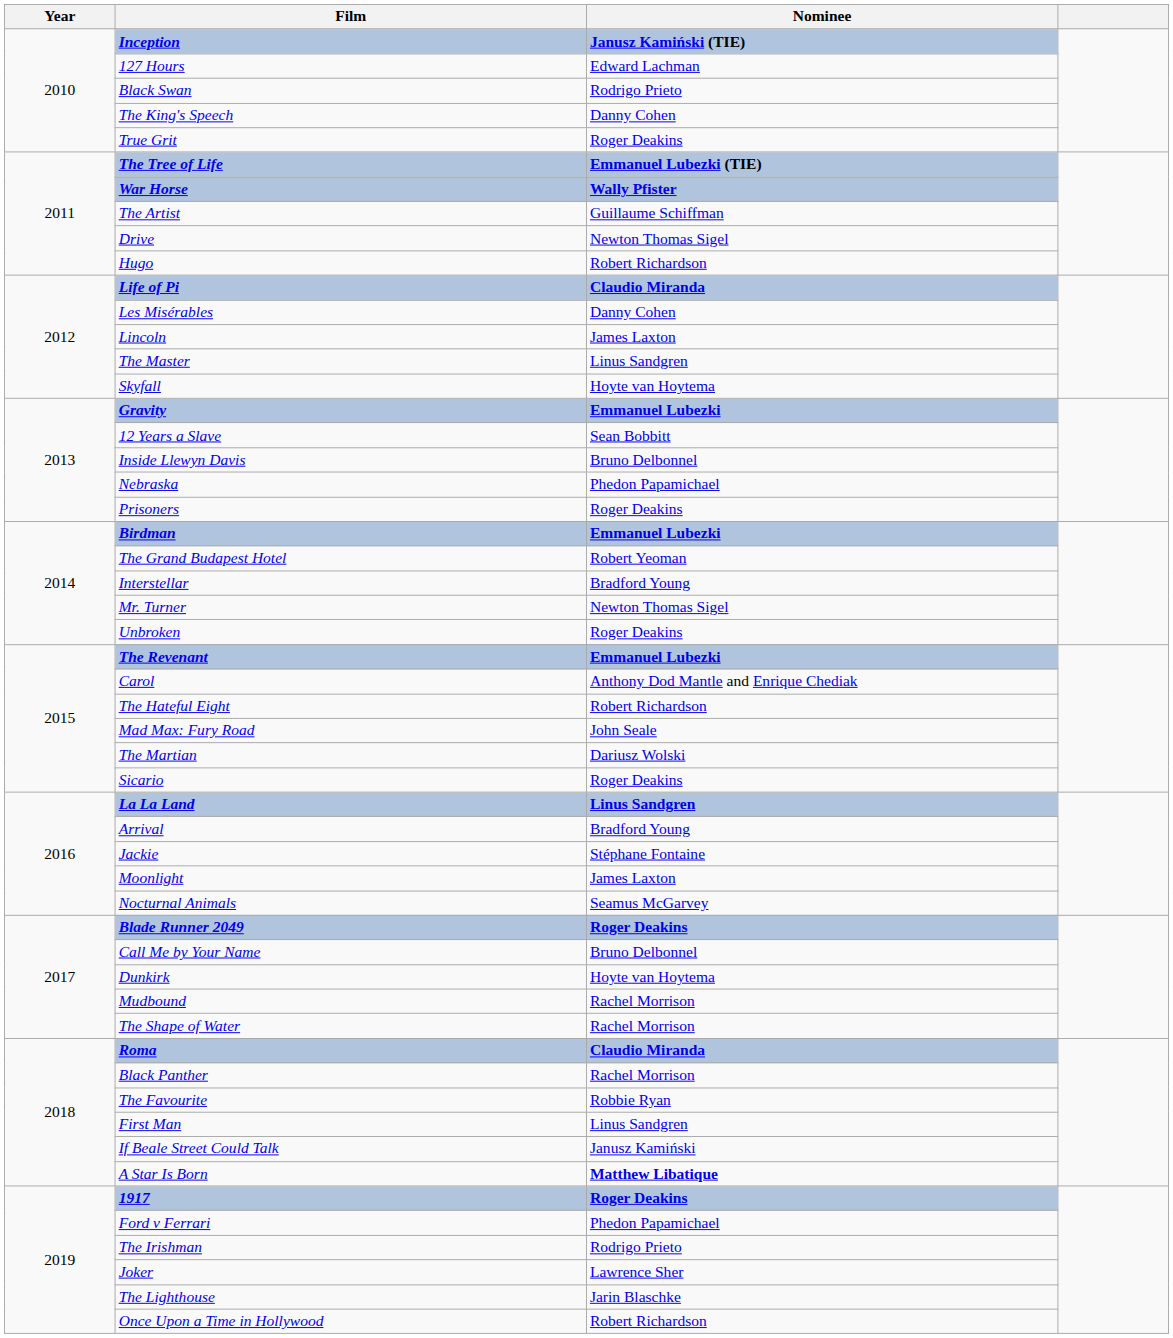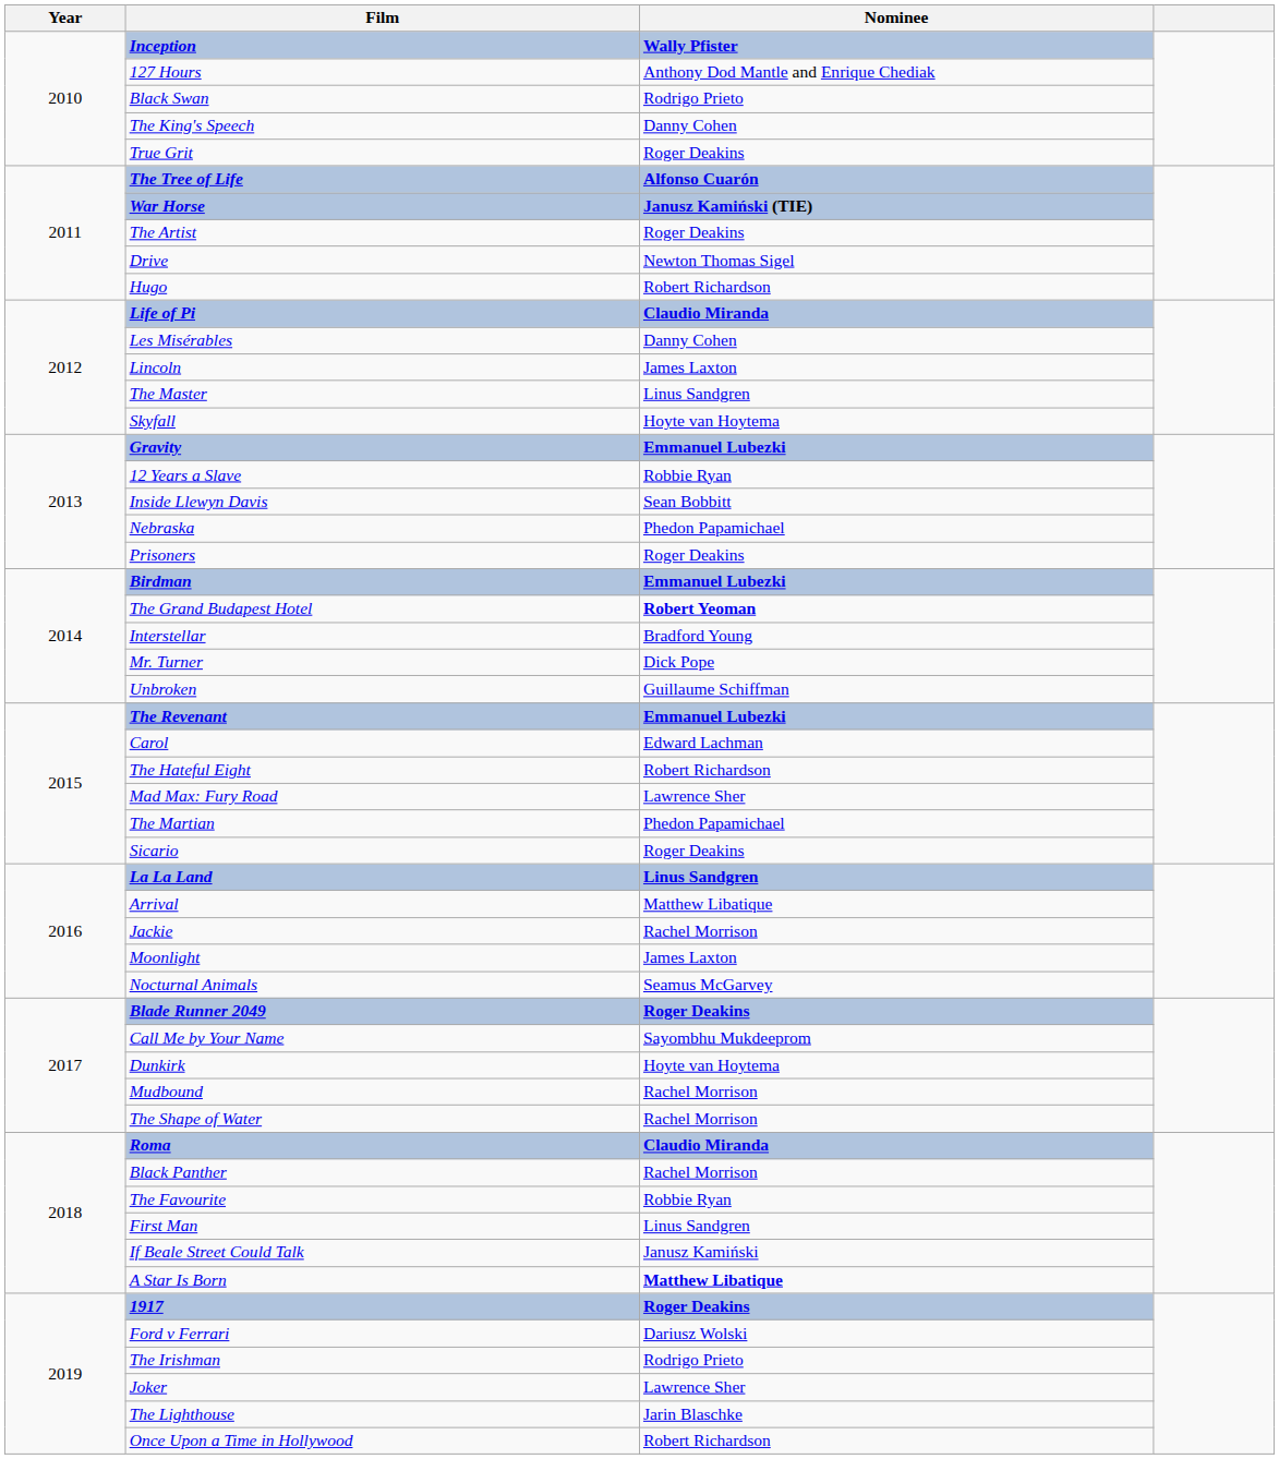Inception | Nominee: Janusz Kamiński (TIE) -> Wally Pfister
127 Hours | Nominee: Edward Lachman -> Anthony Dod Mantle and Enrique Chediak
The Tree of Life | Nominee: Emmanuel Lubezki (TIE) -> Alfonso Cuarón
War Horse | Nominee: Wally Pfister -> Janusz Kamiński (TIE)
The Artist | Nominee: Guillaume Schiffman -> Roger Deakins
12 Years a Slave | Nominee: Sean Bobbitt -> Robbie Ryan
Inside Llewyn Davis | Nominee: Bruno Delbonnel -> Sean Bobbitt
The Grand Budapest Hotel | Nominee: normal -> bold
Mr. Turner | Nominee: Newton Thomas Sigel -> Dick Pope
Unbroken | Nominee: Roger Deakins -> Guillaume Schiffman
Carol | Nominee: Anthony Dod Mantle and Enrique Chediak -> Edward Lachman
Mad Max: Fury Road | Nominee: John Seale -> Lawrence Sher
The Martian | Nominee: Dariusz Wolski -> Phedon Papamichael
Arrival | Nominee: Bradford Young -> Matthew Libatique
Jackie | Nominee: Stéphane Fontaine -> Rachel Morrison
Call Me by Your Name | Nominee: Bruno Delbonnel -> Sayombhu Mukdeeprom
Ford v Ferrari | Nominee: Phedon Papamichael -> Dariusz Wolski
